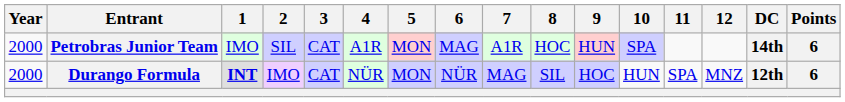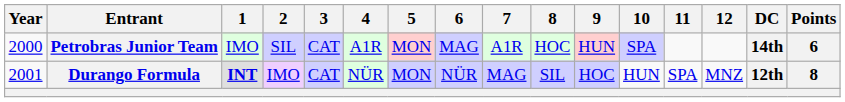Durango Formula | Year: 2000 -> 2001
Durango Formula | Points: 6 -> 8
